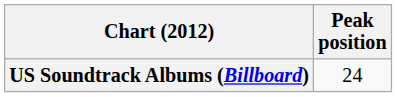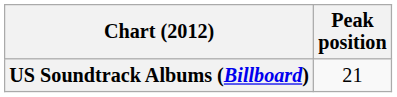US Soundtrack Albums (Billboard) | Peak position: 24 -> 21
